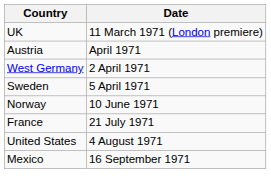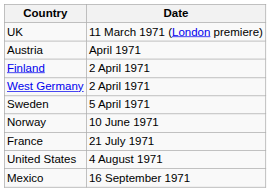+ row: Finland | 2 April 1971
